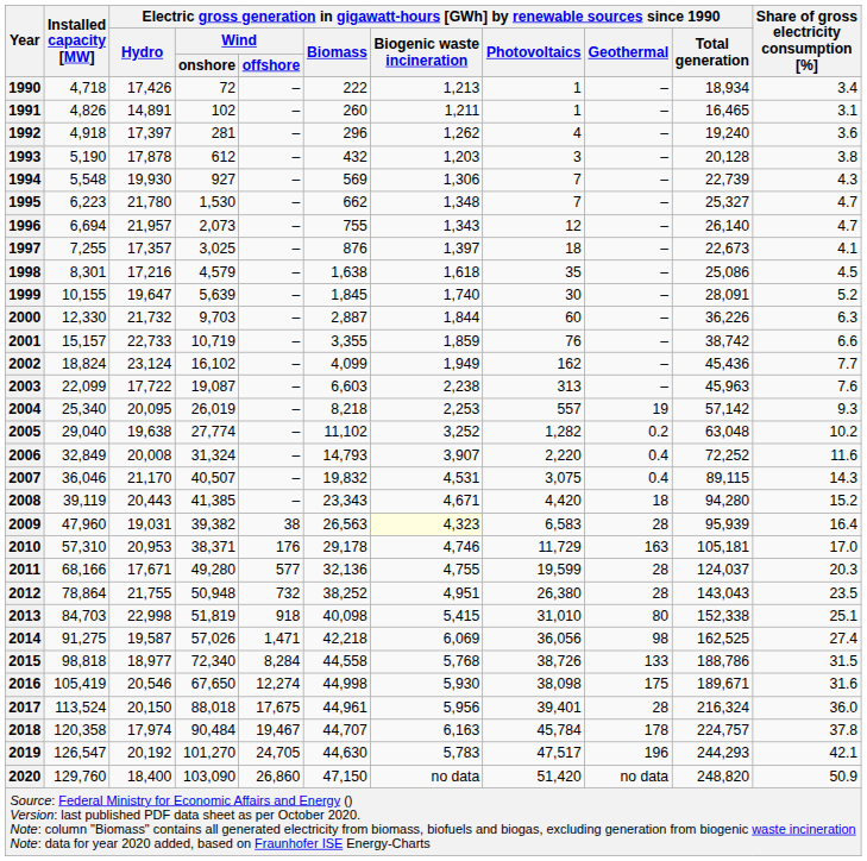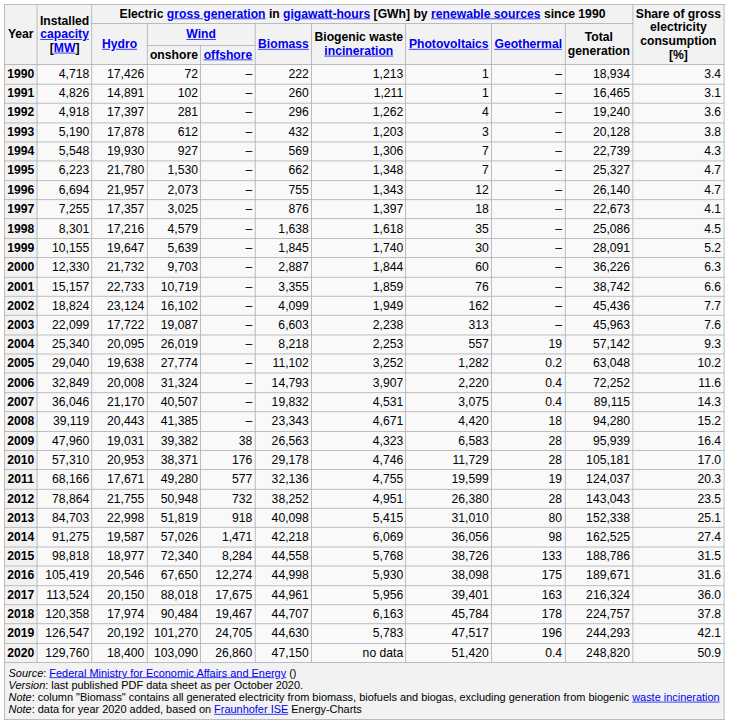2009 | column 7: lightyellow background -> no background
2010 | column 9: 163 -> 28
2011 | column 9: 28 -> 19
2017 | column 9: 28 -> 163
2020 | column 9: no data -> 0.4
